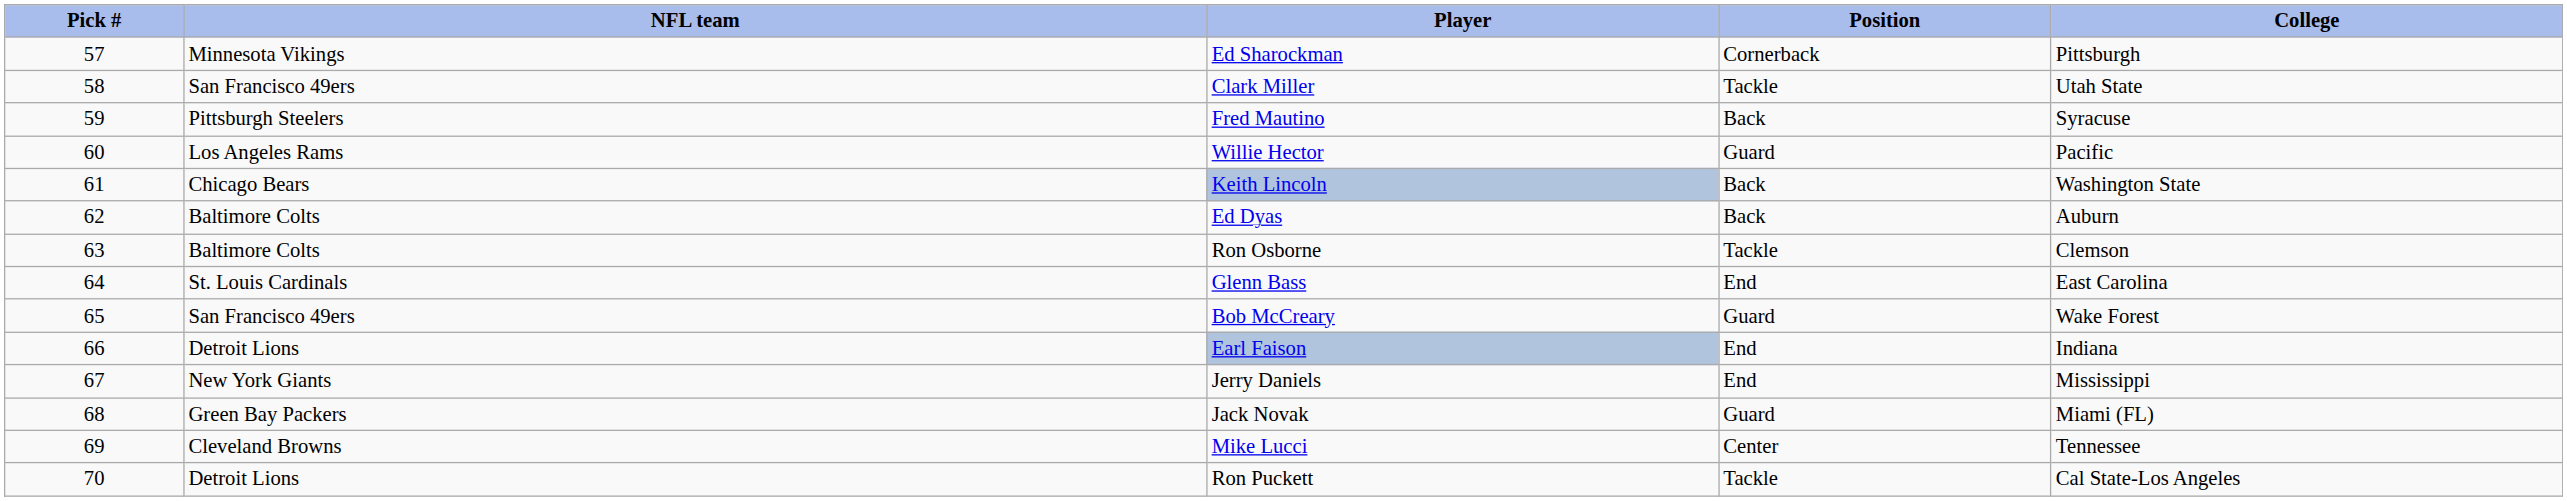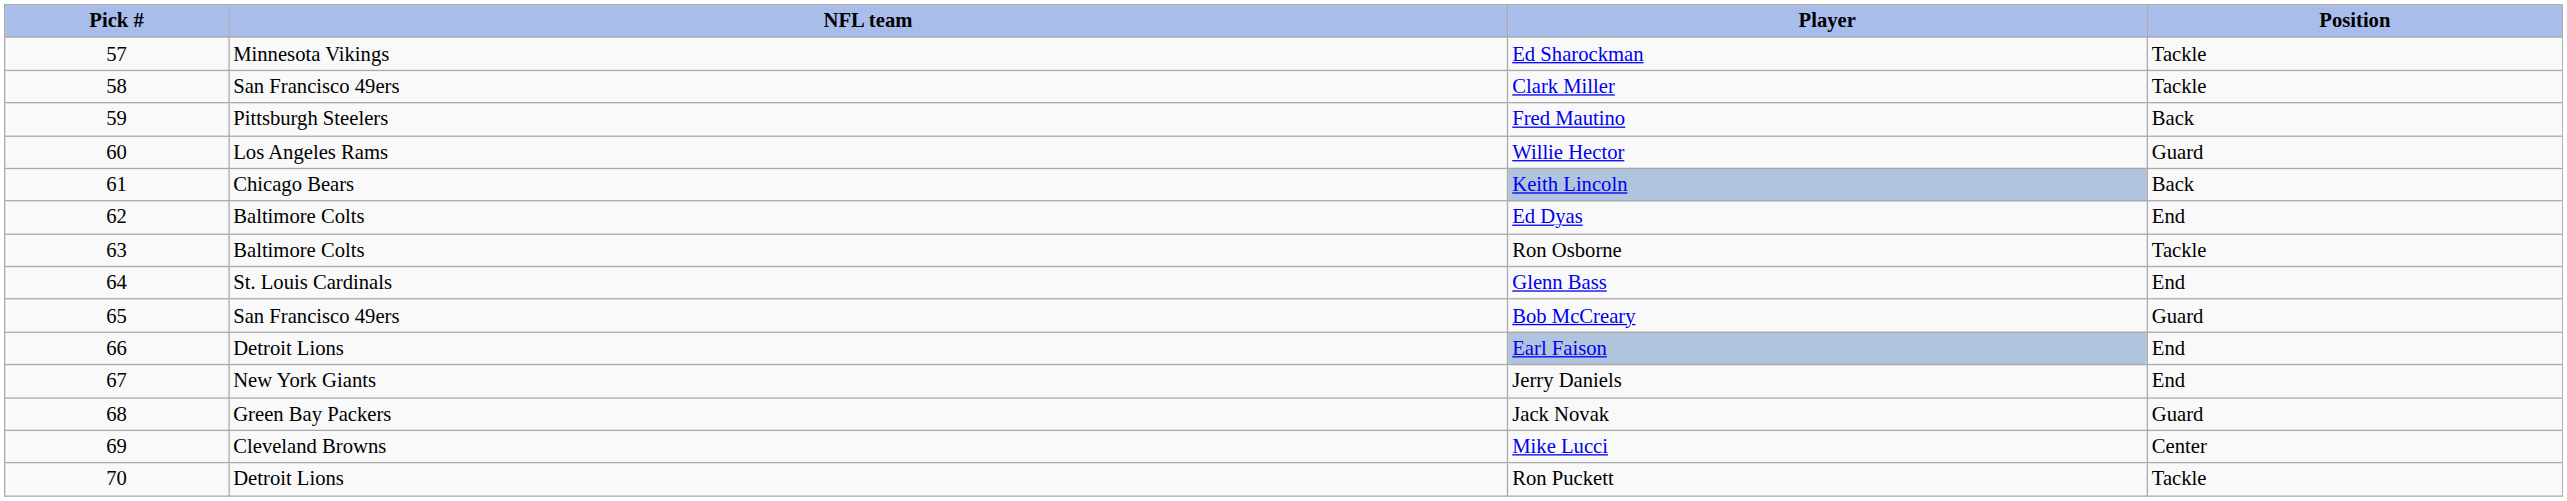- column: College | Pittsburgh | Utah State | Syracuse | Pacific | Washington State | Auburn | Clemson | East Carolina | Wake Forest | Indiana | Mississippi | Miami (FL) | Tennessee | Cal State-Los Angeles
Ed Sharockman | Position: Cornerback -> Tackle
Ed Dyas | Position: Back -> End
